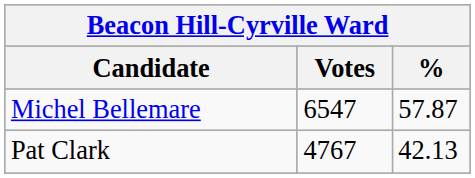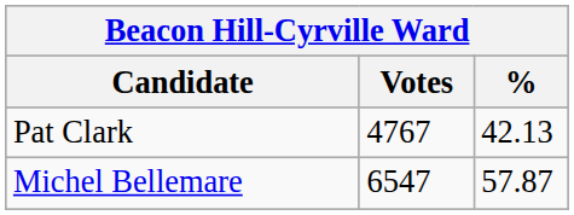rows swapped: Michel Bellemare <-> Pat Clark
